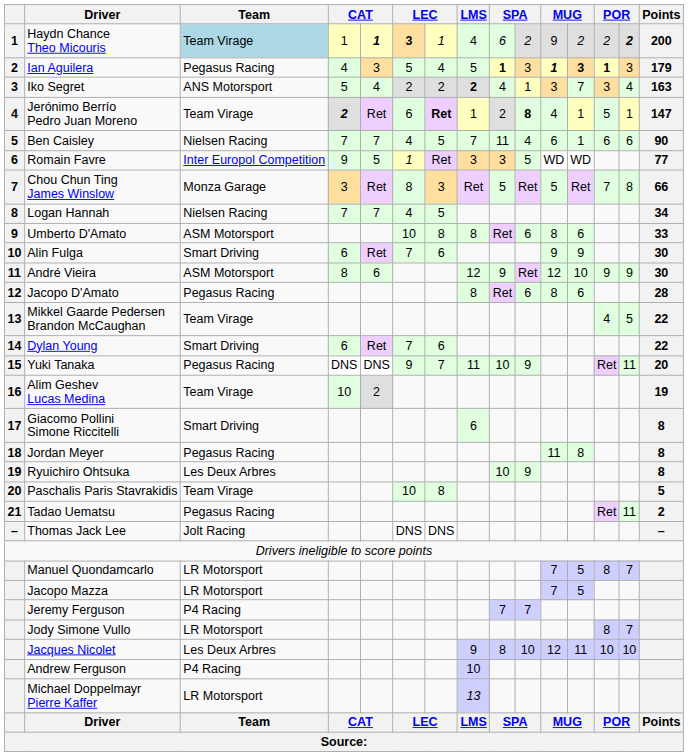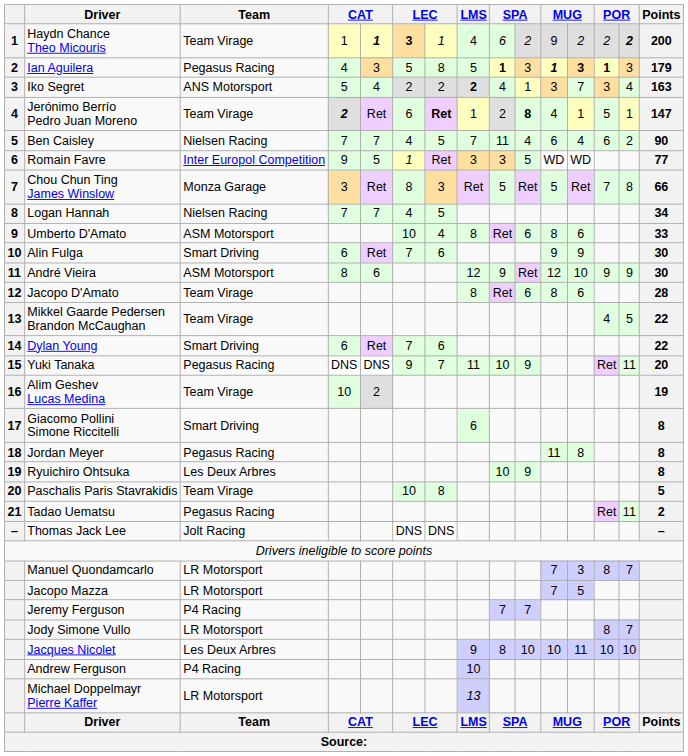Haydn Chance Theo Micouris | Team: lightblue background -> no background
Ian Aguilera | column 7: 4 -> 8
Ben Caisley | column 12: 1 -> 4
Ben Caisley | column 14: 6 -> 2
Umberto D'Amato | column 7: 8 -> 4
Jacopo D'Amato | Team: Pegasus Racing -> Team Virage
Manuel Quondamcarlo | column 12: 5 -> 3
Jacques Nicolet | column 11: 12 -> 10
